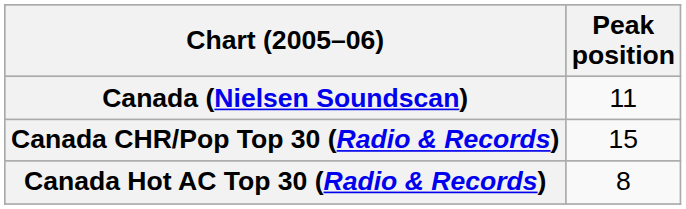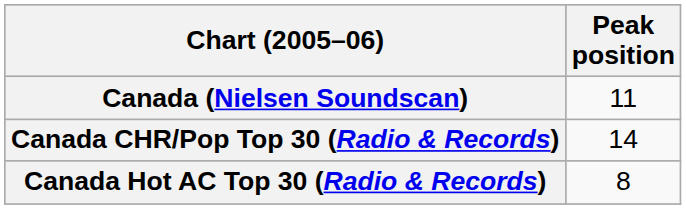Canada CHR/Pop Top 30 (Radio & Records) | Peak position: 15 -> 14
